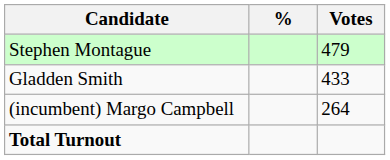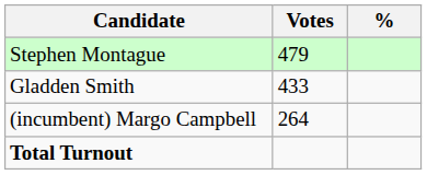columns swapped: Votes <-> %
